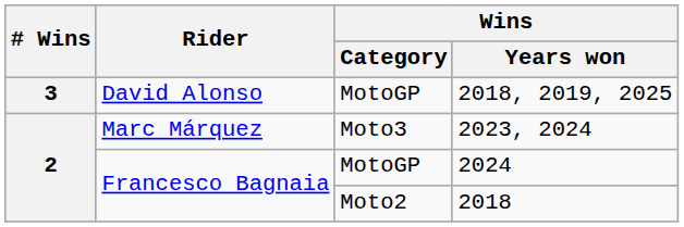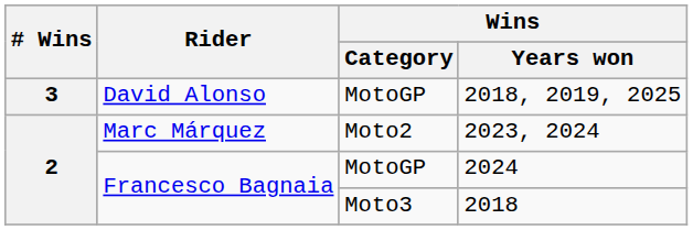2023, 2024 | Wins / Category: Moto3 -> Moto2
2018 | Wins / Category: Moto2 -> Moto3
